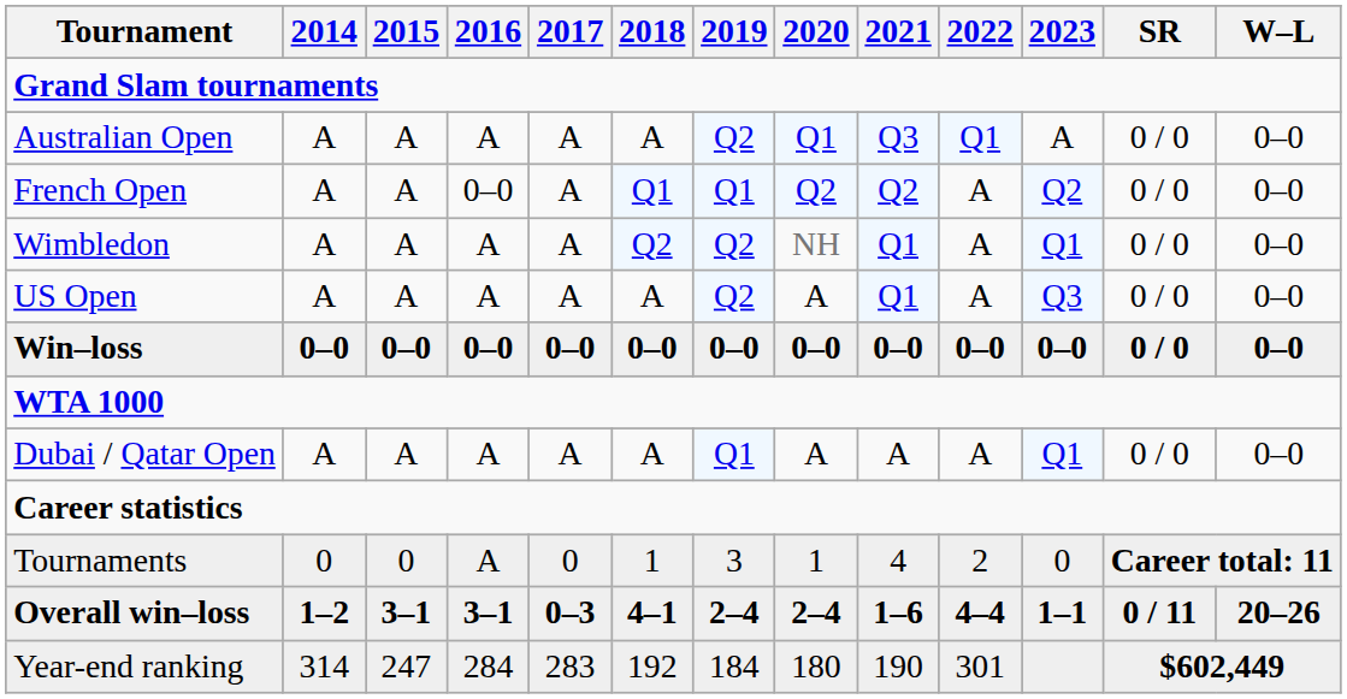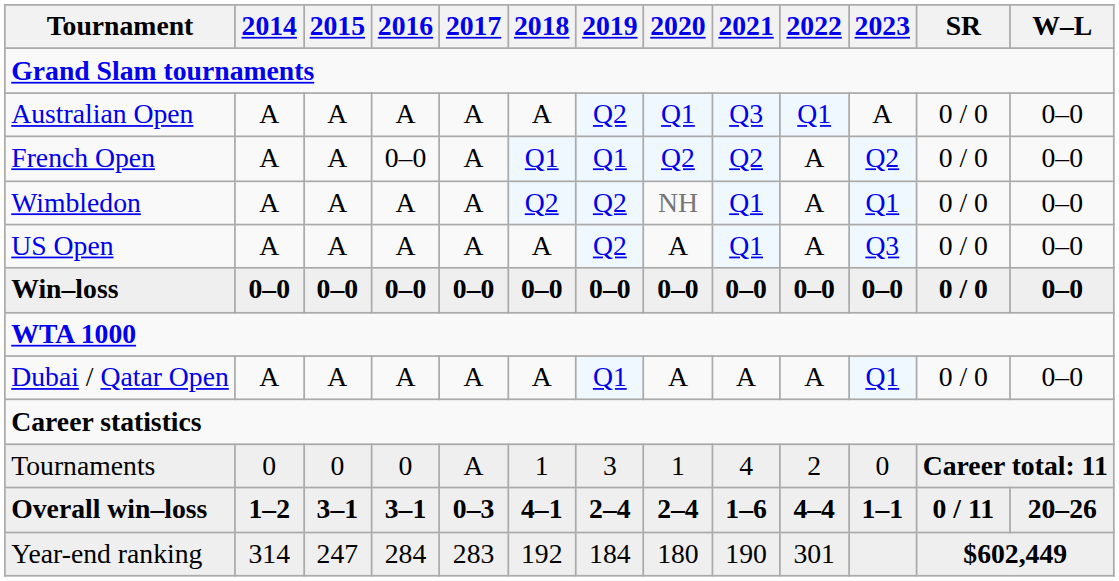Tournaments | 2016: A -> 0
Tournaments | 2017: 0 -> A
